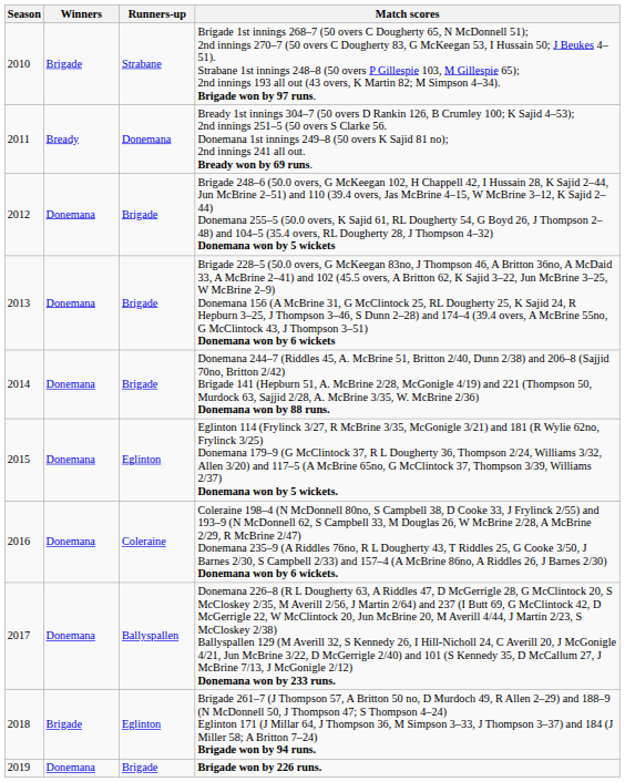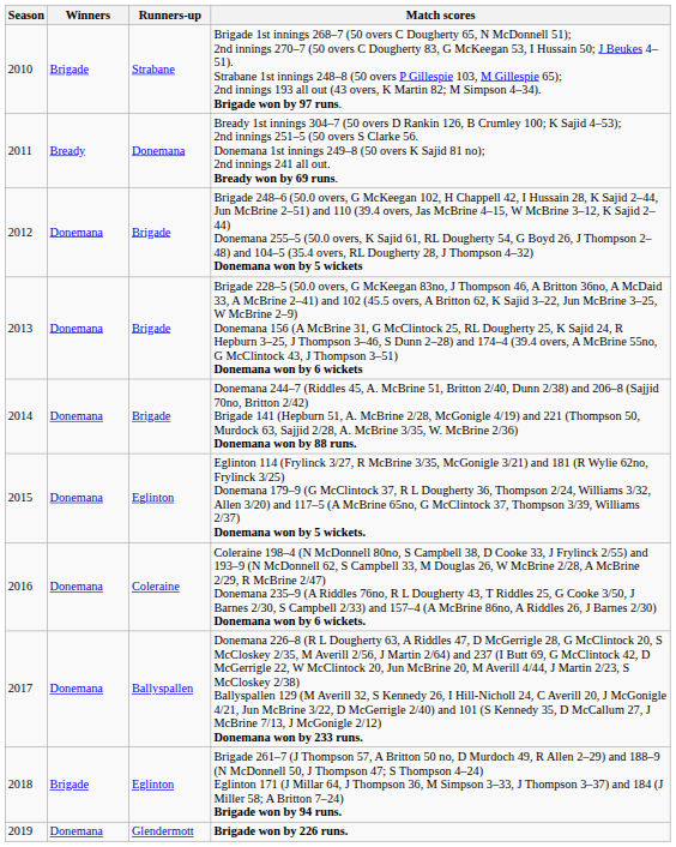Brigade won by 226 runs. | Runners-up: Brigade -> Glendermott
